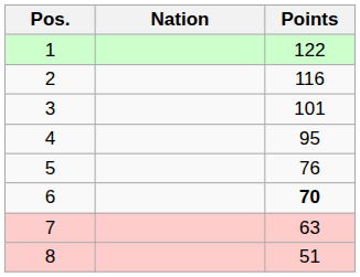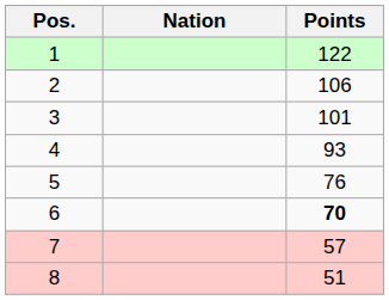2 | Points: 116 -> 106
4 | Points: 95 -> 93
7 | Points: 63 -> 57
